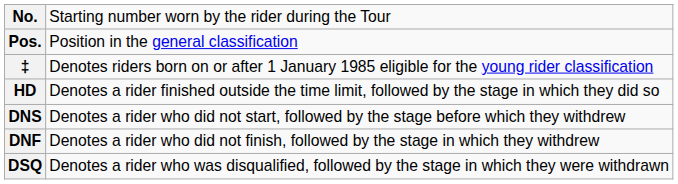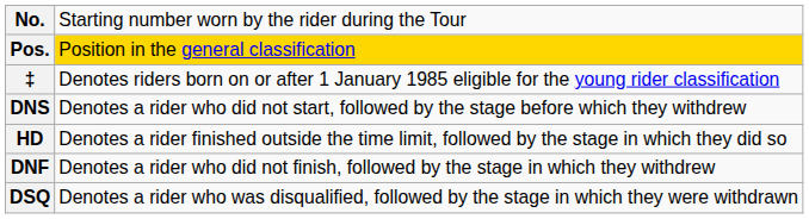Pos. | column 2: no background -> gold background
rows swapped: HD <-> DNS
